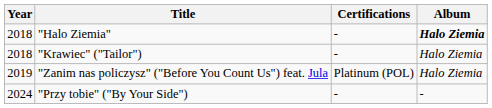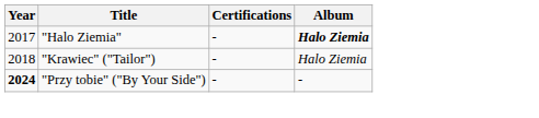"Halo Ziemia" | Year: 2018 -> 2017
- row: 2019 | "Zanim nas policzysz" ("Before You Count Us") feat. Jula | Platinum (POL) | Halo Ziemia
"Przy tobie" ("By Your Side") | Year: normal -> bold
